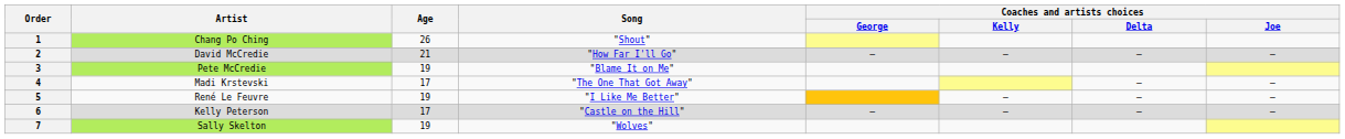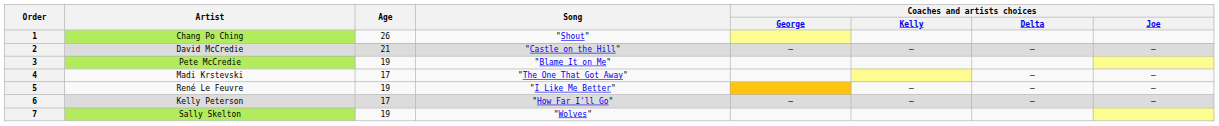2 | Song: "How Far I'll Go" -> "Castle on the Hill"
6 | Song: "Castle on the Hill" -> "How Far I'll Go"
